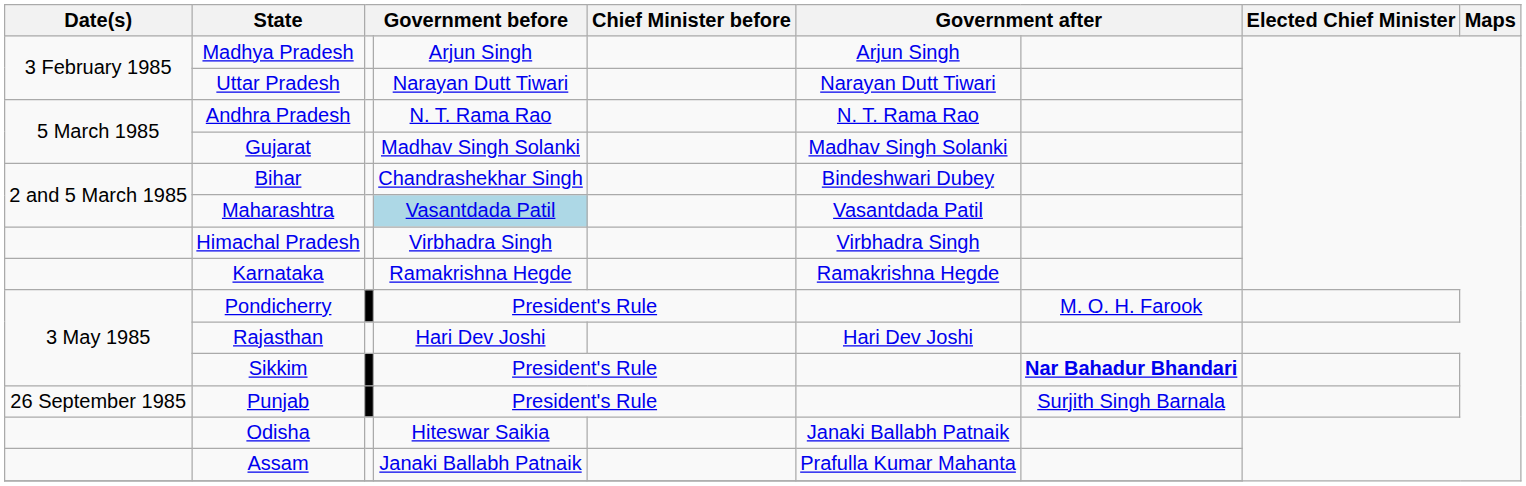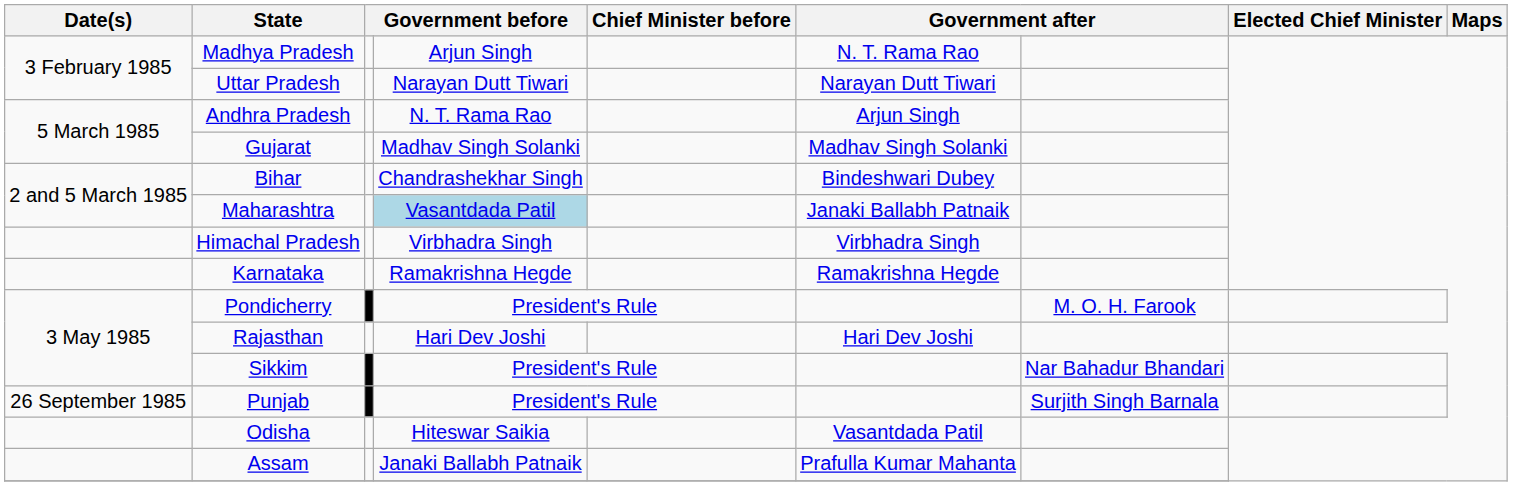Madhya Pradesh | column 6: Arjun Singh -> N. T. Rama Rao
Andhra Pradesh | column 6: N. T. Rama Rao -> Arjun Singh
Maharashtra | column 6: Vasantdada Patil -> Janaki Ballabh Patnaik
Sikkim | column 7: bold -> normal
Odisha | column 6: Janaki Ballabh Patnaik -> Vasantdada Patil
